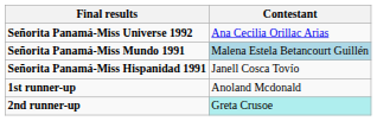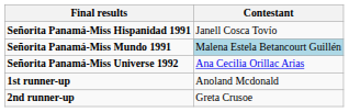rows swapped: Señorita Panamá-Miss Universe 1992 <-> Señorita Panamá-Miss Hispanidad 1991
2nd runner-up | Contestant: paleturquoise background -> no background
